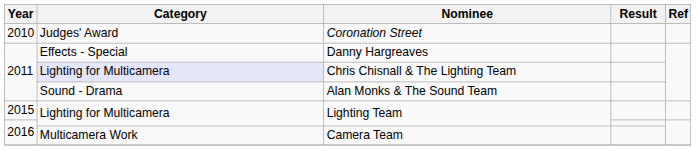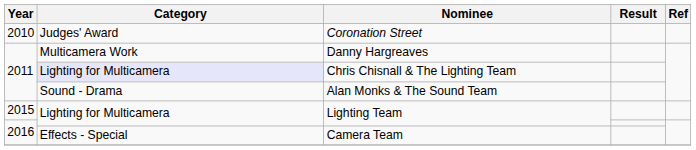Danny Hargreaves | Category: Effects - Special -> Multicamera Work
Camera Team | Category: Multicamera Work -> Effects - Special
